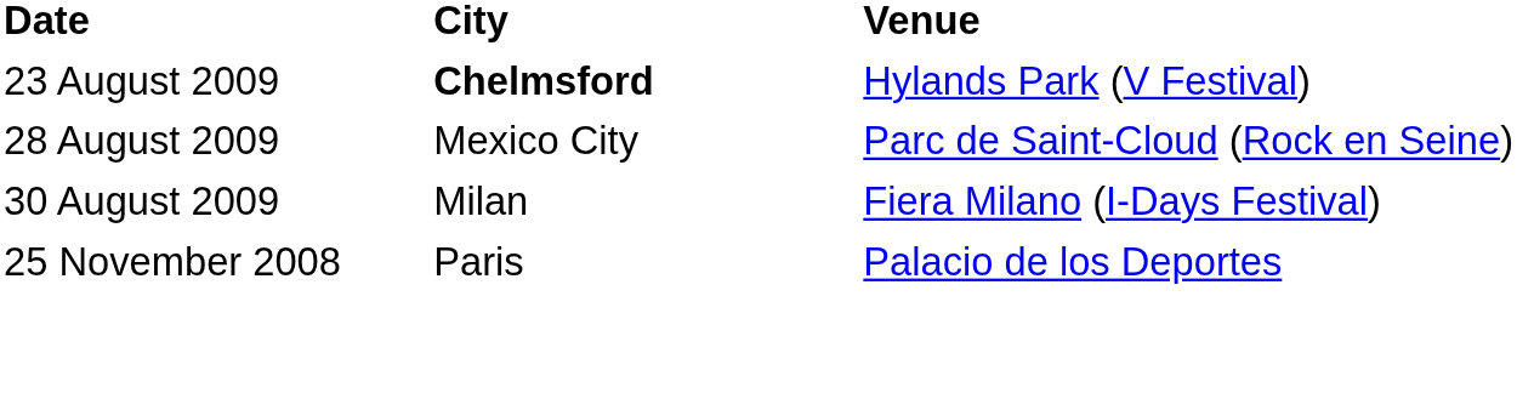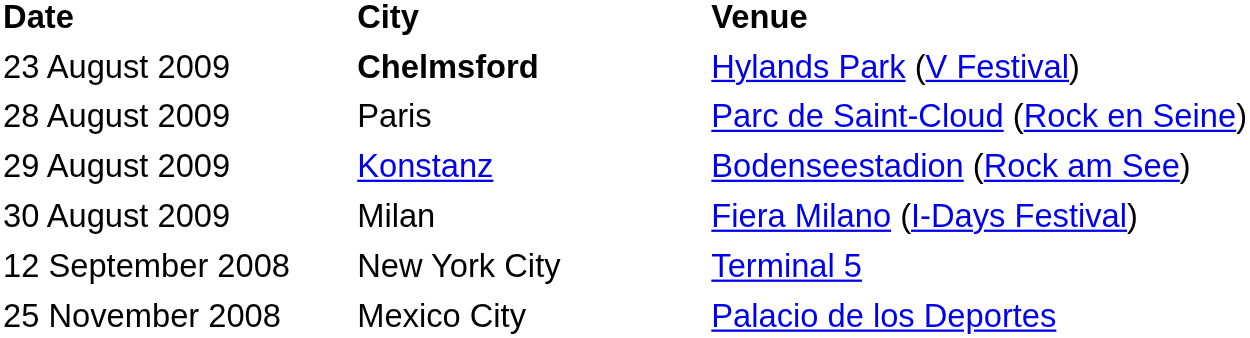28 August 2009 | City: Mexico City -> Paris
+ row: 29 August 2009 | Konstanz | Bodenseestadion (Rock am See)
+ row: 12 September 2008 | New York City | Terminal 5
25 November 2008 | City: Paris -> Mexico City
